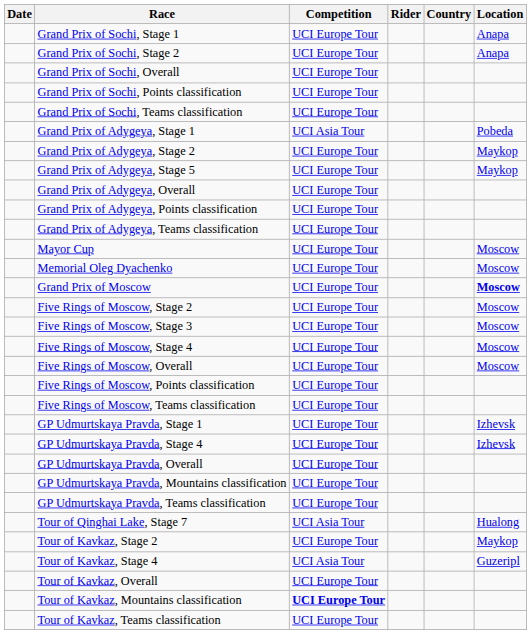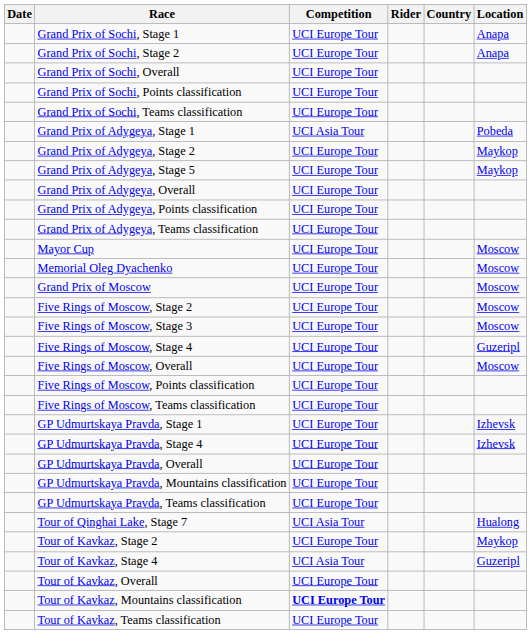Grand Prix of Moscow | Location: bold -> normal
Five Rings of Moscow, Stage 4 | Location: Moscow -> Guzeripl
